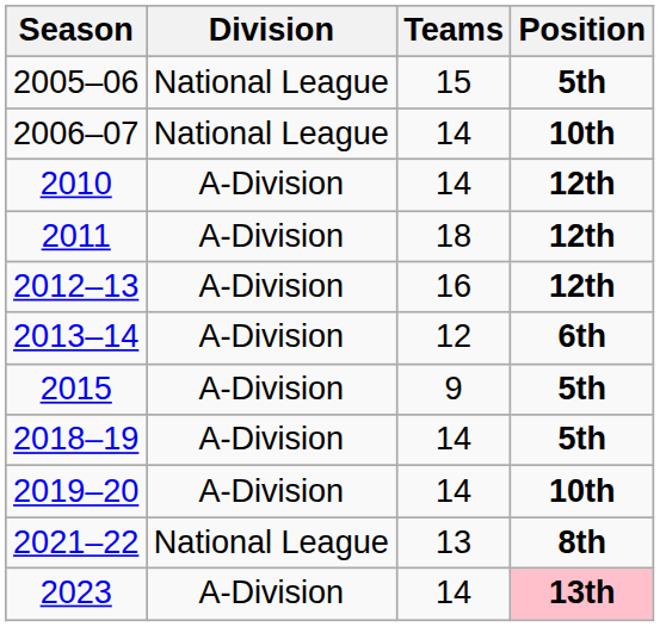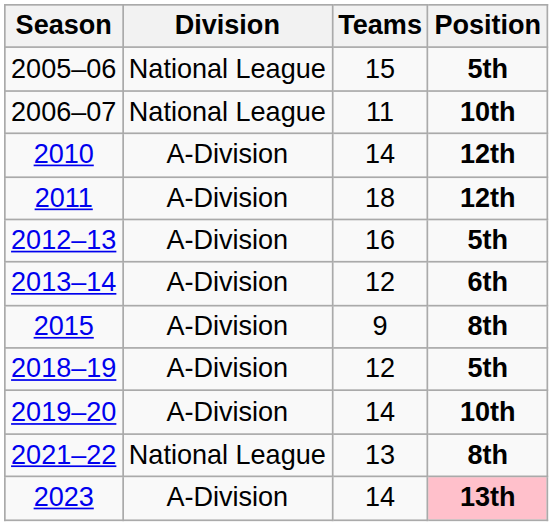2006–07 | Teams: 14 -> 11
2012–13 | Position: 12th -> 5th
2015 | Position: 5th -> 8th
2018–19 | Teams: 14 -> 12
